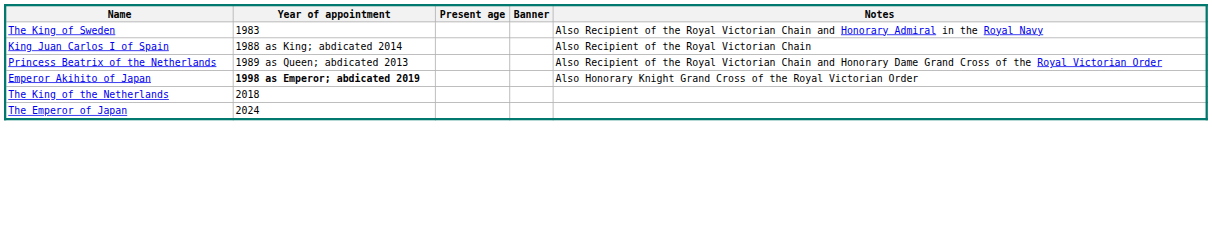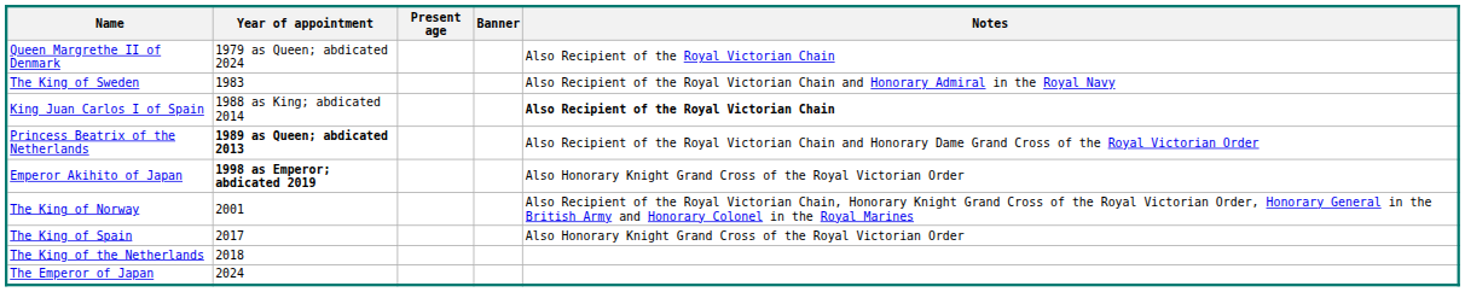+ row: Queen Margrethe II of Denmark | 1979 as Queen; abdicated 2024 | Also Recipient of the Royal Victorian Chain
King Juan Carlos I of Spain | Notes: normal -> bold
Princess Beatrix of the Netherlands | Year of appointment: normal -> bold
+ row: The King of Norway | 2001 | Also Recipient of the Royal Victorian Chain, Honorary Knight Grand Cross of the Royal Victorian Order, Honorary General in the British Army and Honorary Colonel in the Royal Marines
+ row: The King of Spain | 2017 | Also Honorary Knight Grand Cross of the Royal Victorian Order
